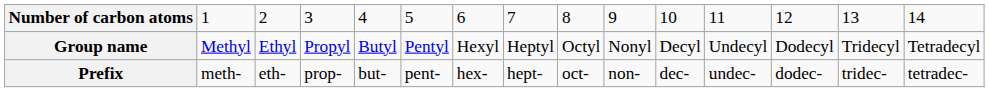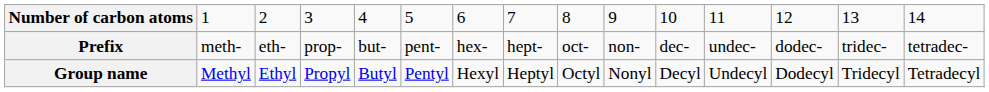rows swapped: Prefix <-> Group name
